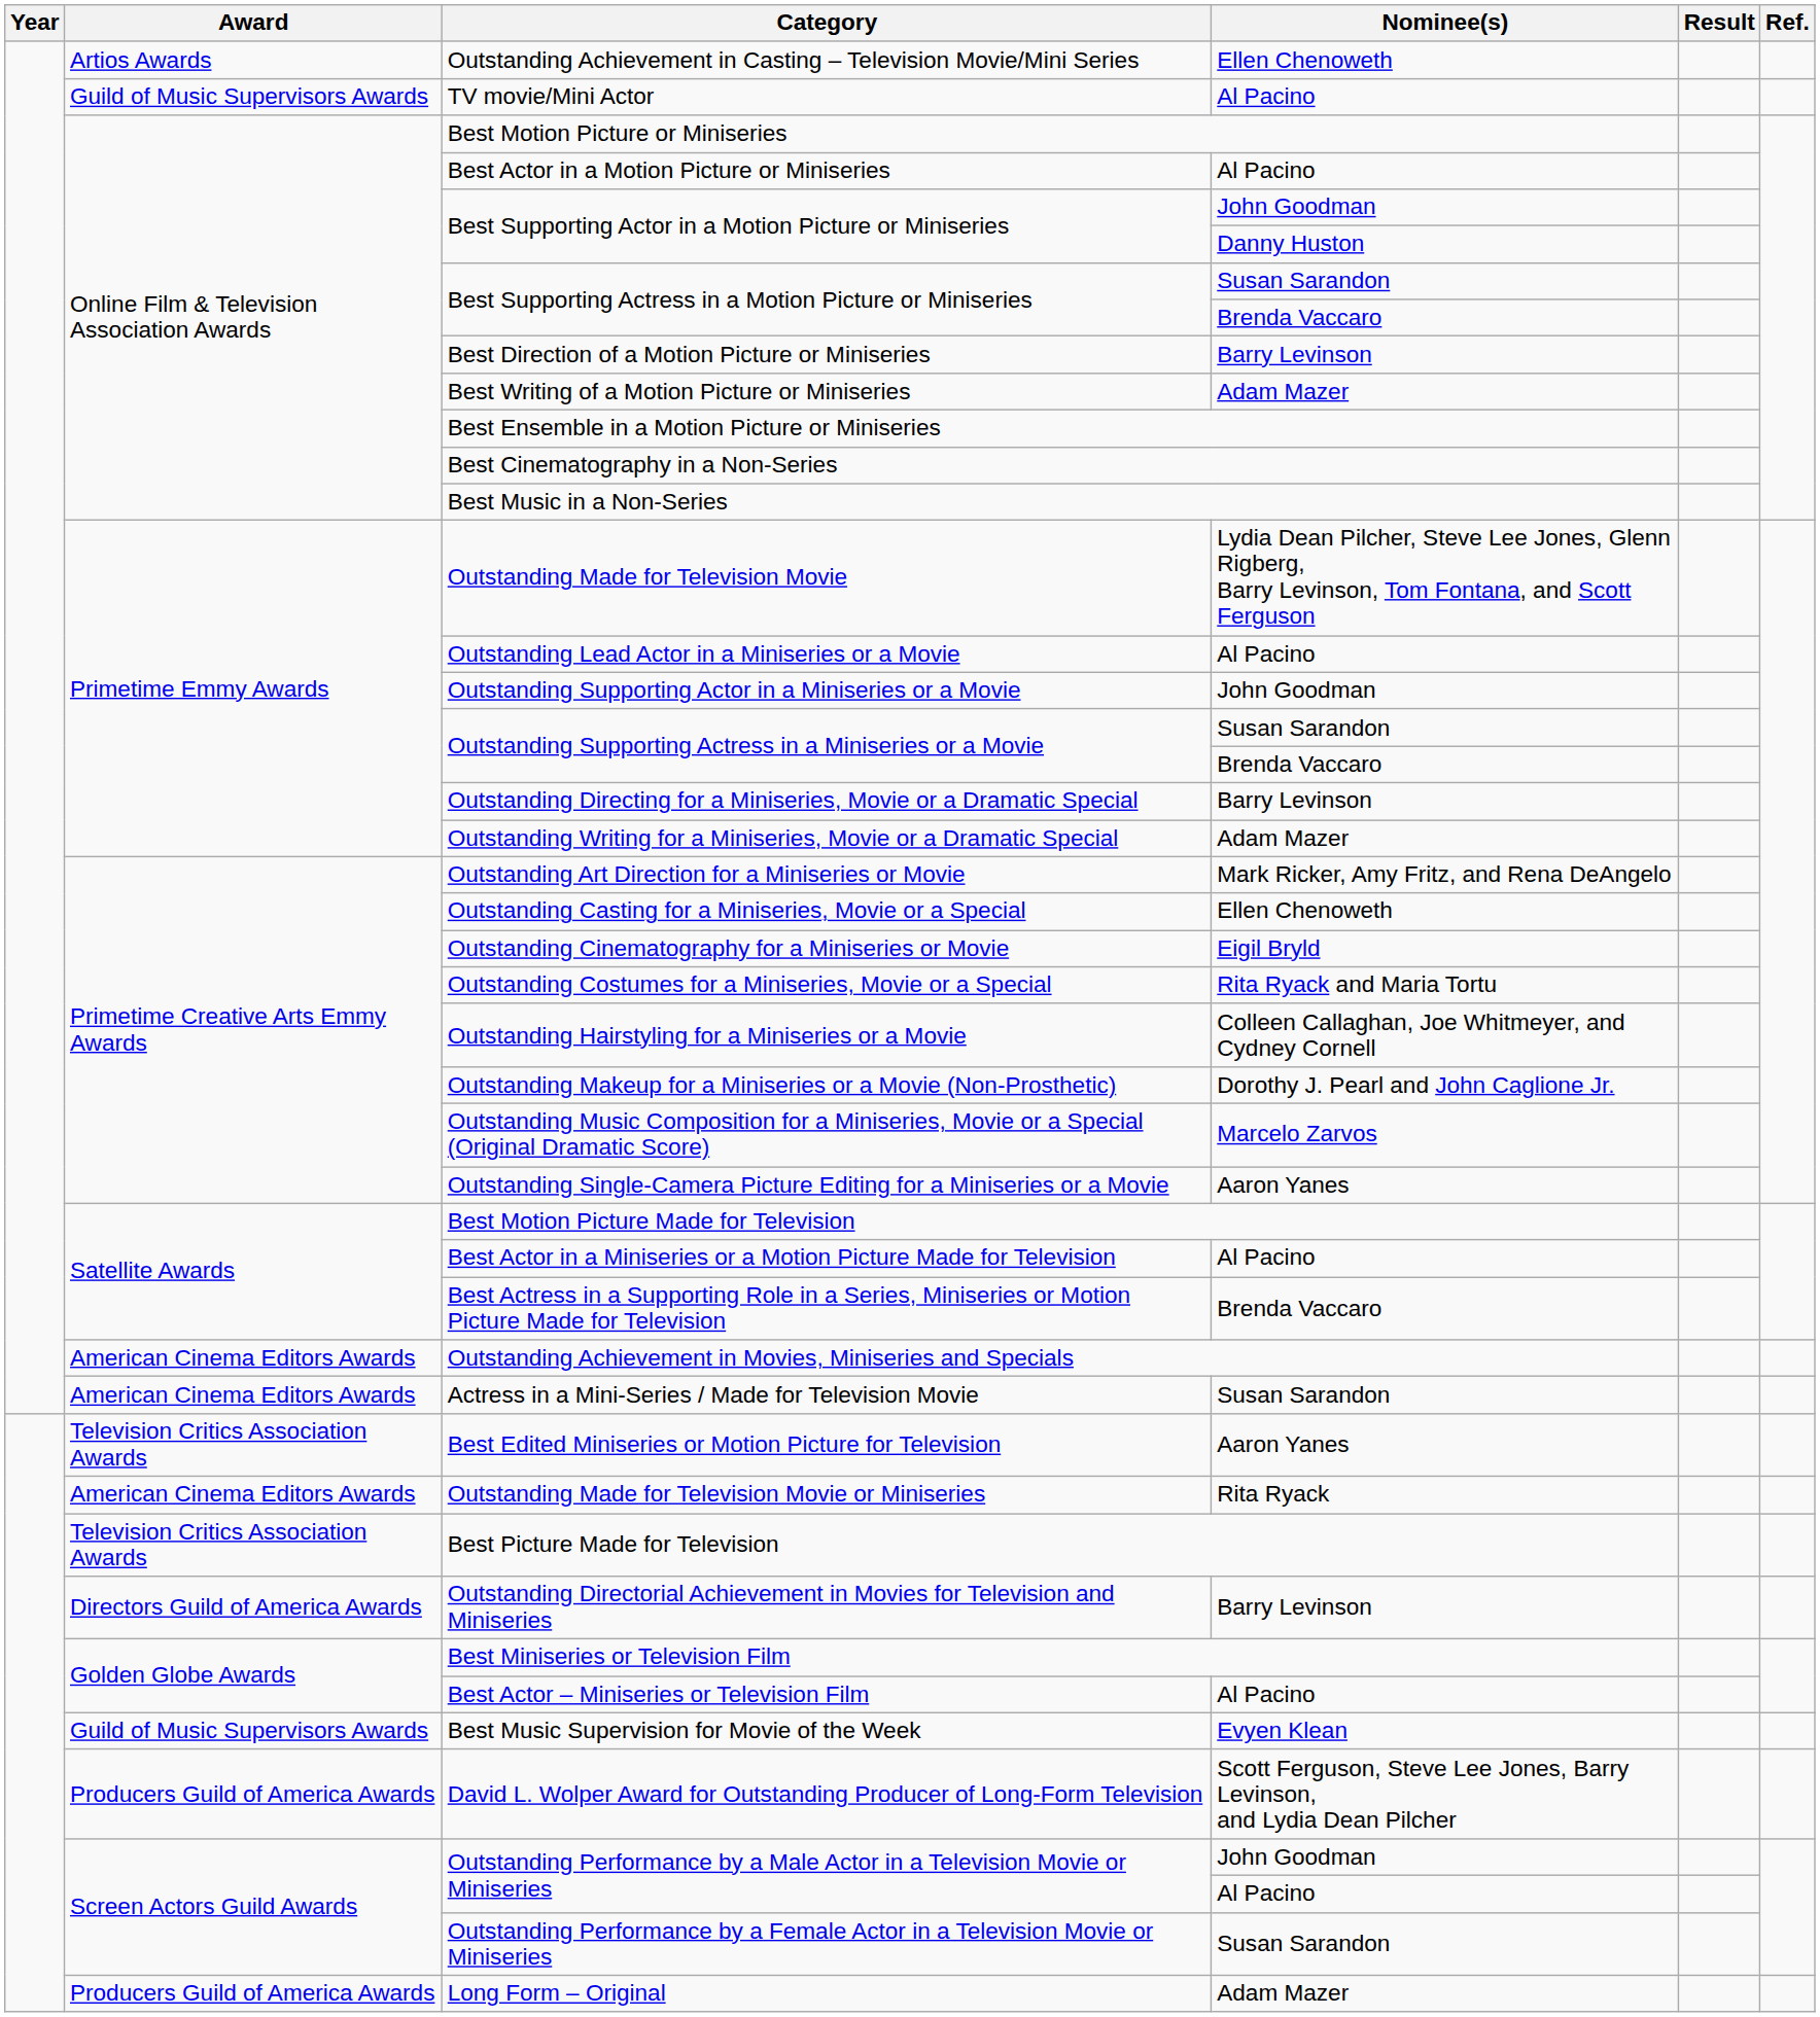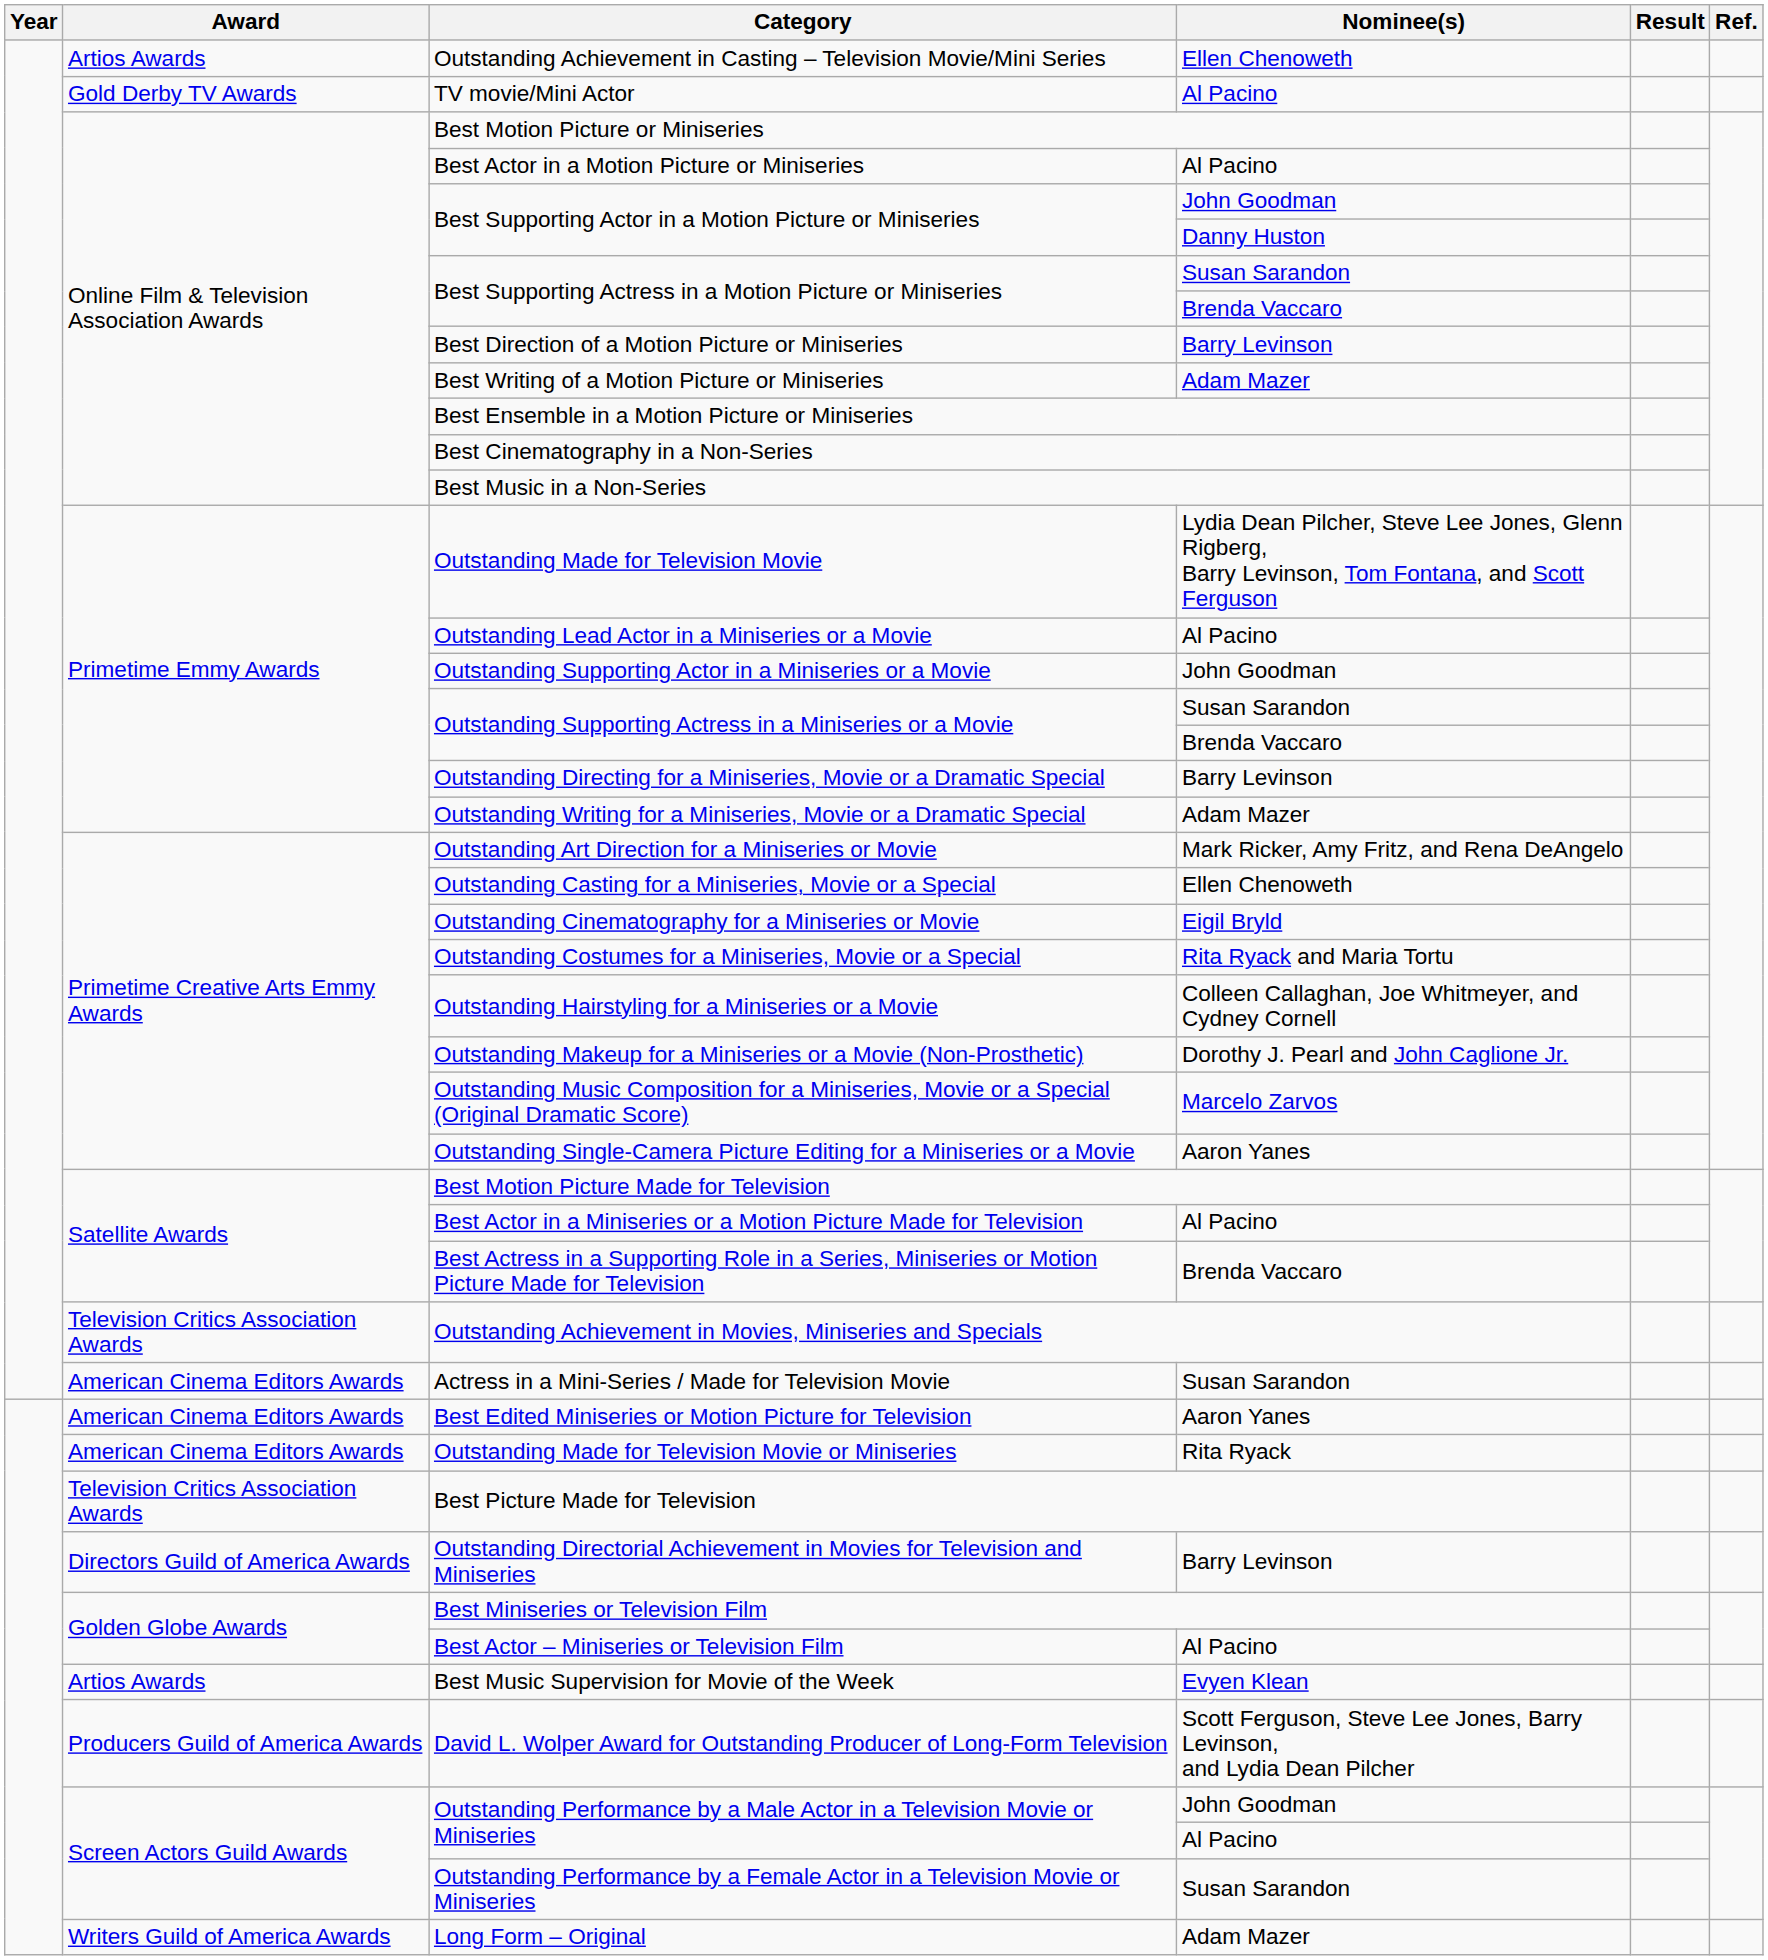TV movie/Mini Actor | Award: Guild of Music Supervisors Awards -> Gold Derby TV Awards
Outstanding Achievement in Movies, Miniseries and Specials | Award: American Cinema Editors Awards -> Television Critics Association Awards
Best Edited Miniseries or Motion Picture for Television | Award: Television Critics Association Awards -> American Cinema Editors Awards
Best Music Supervision for Movie of the Week | Award: Guild of Music Supervisors Awards -> Artios Awards
Long Form – Original | Award: Producers Guild of America Awards -> Writers Guild of America Awards
